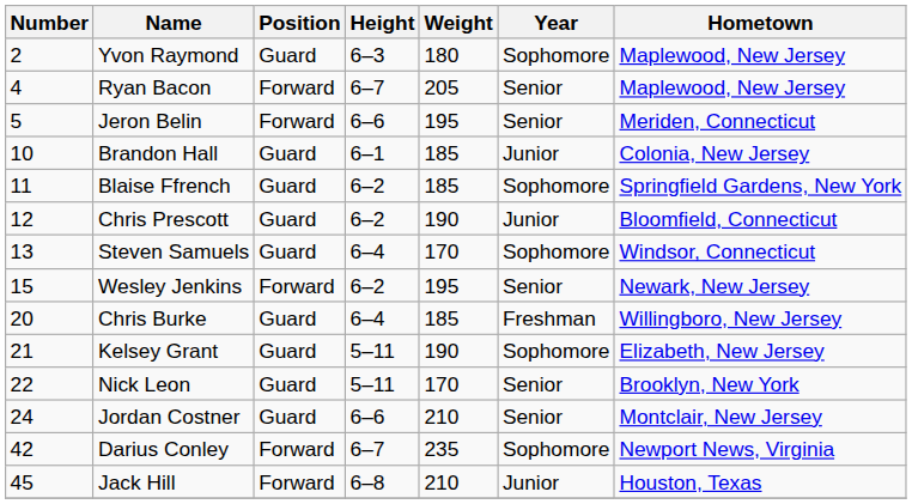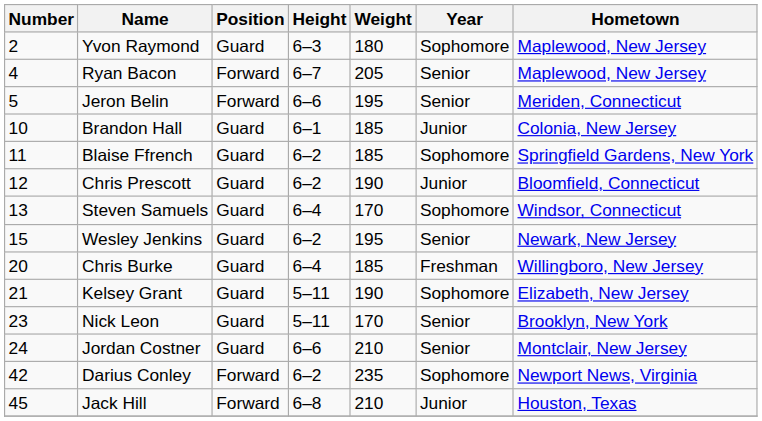Wesley Jenkins | Position: Forward -> Guard
Nick Leon | Number: 22 -> 23
Darius Conley | Height: 6–7 -> 6–2
